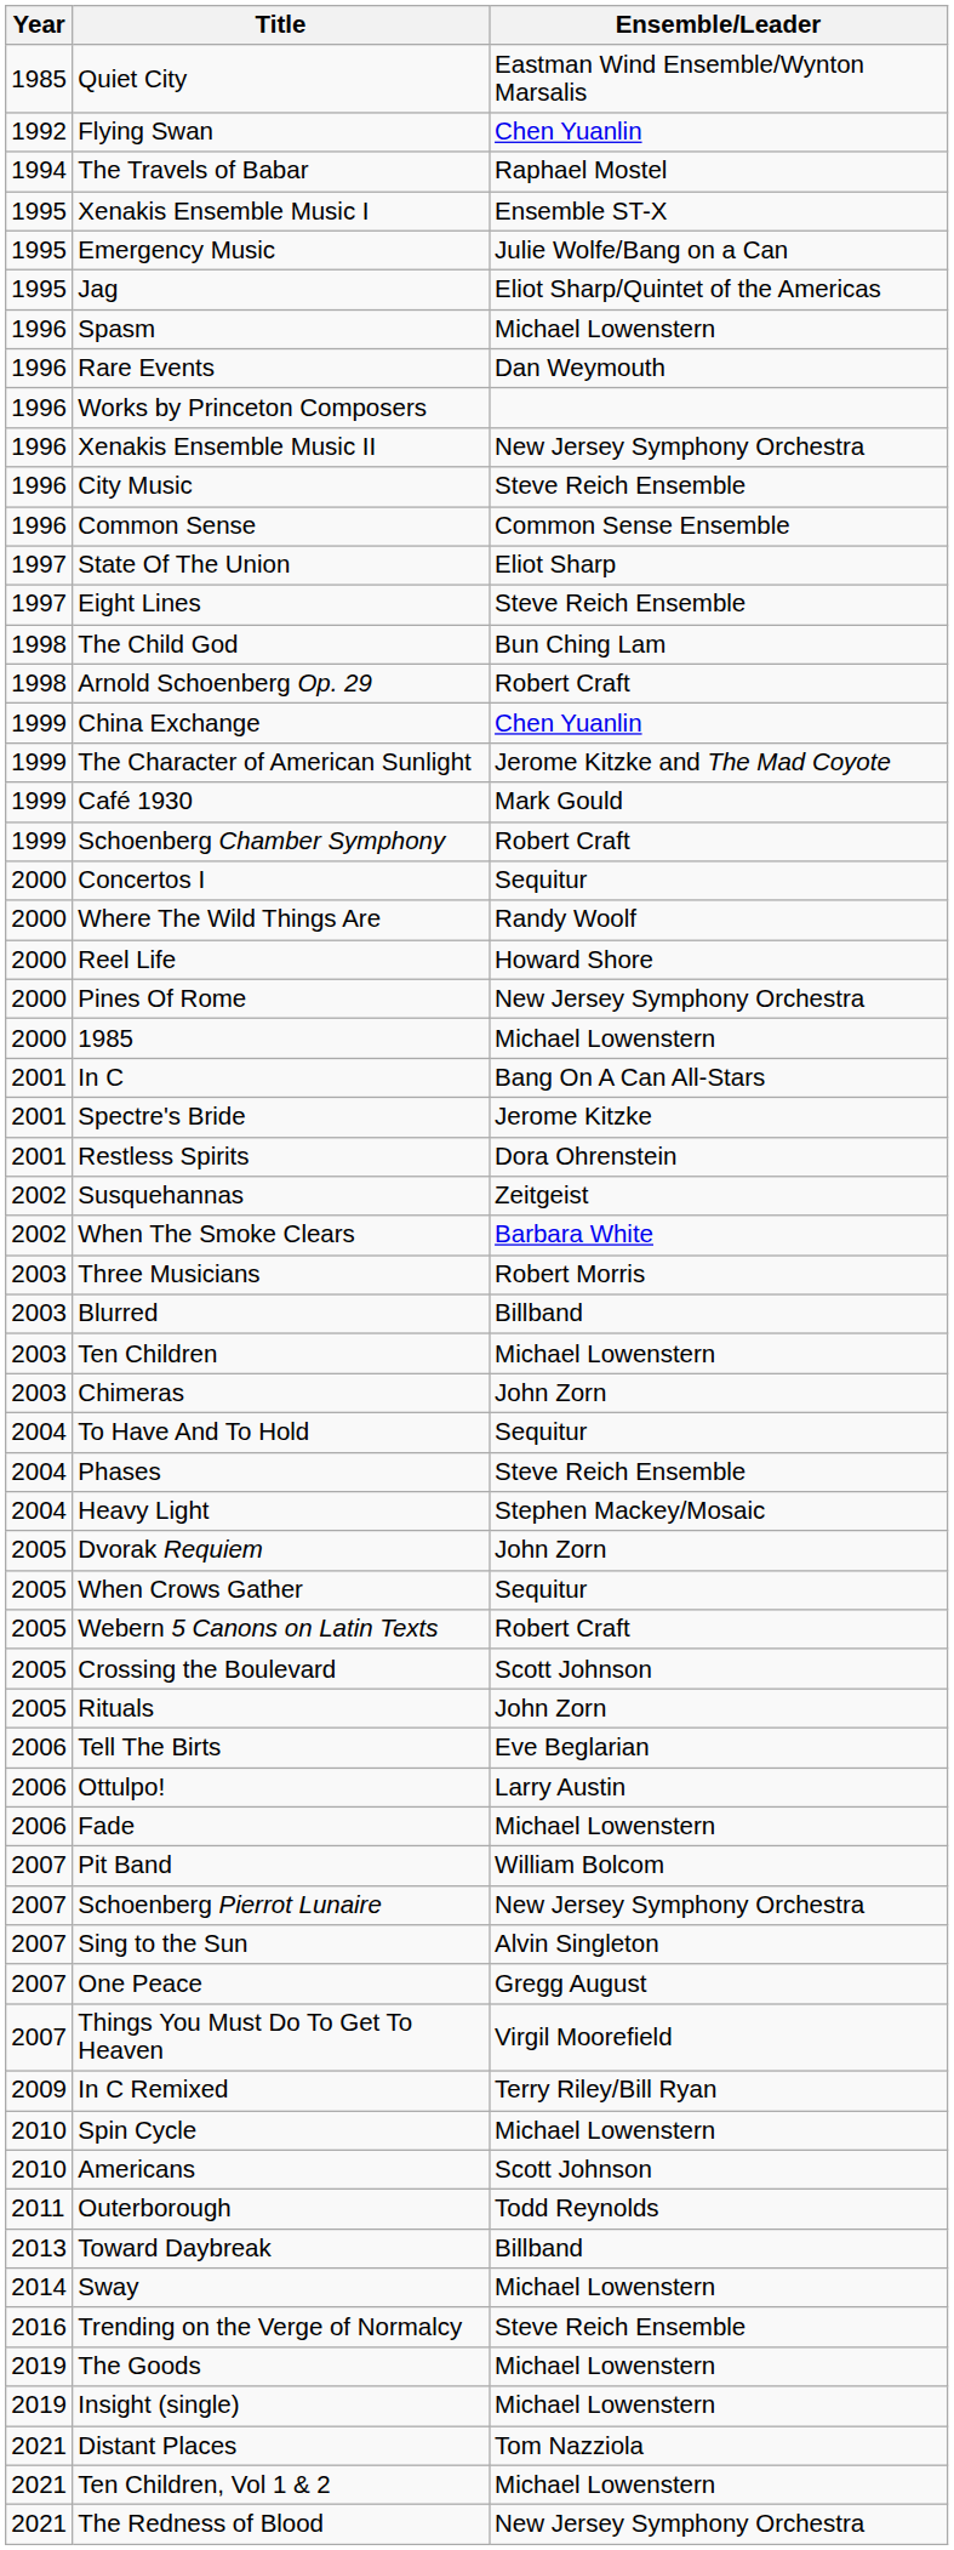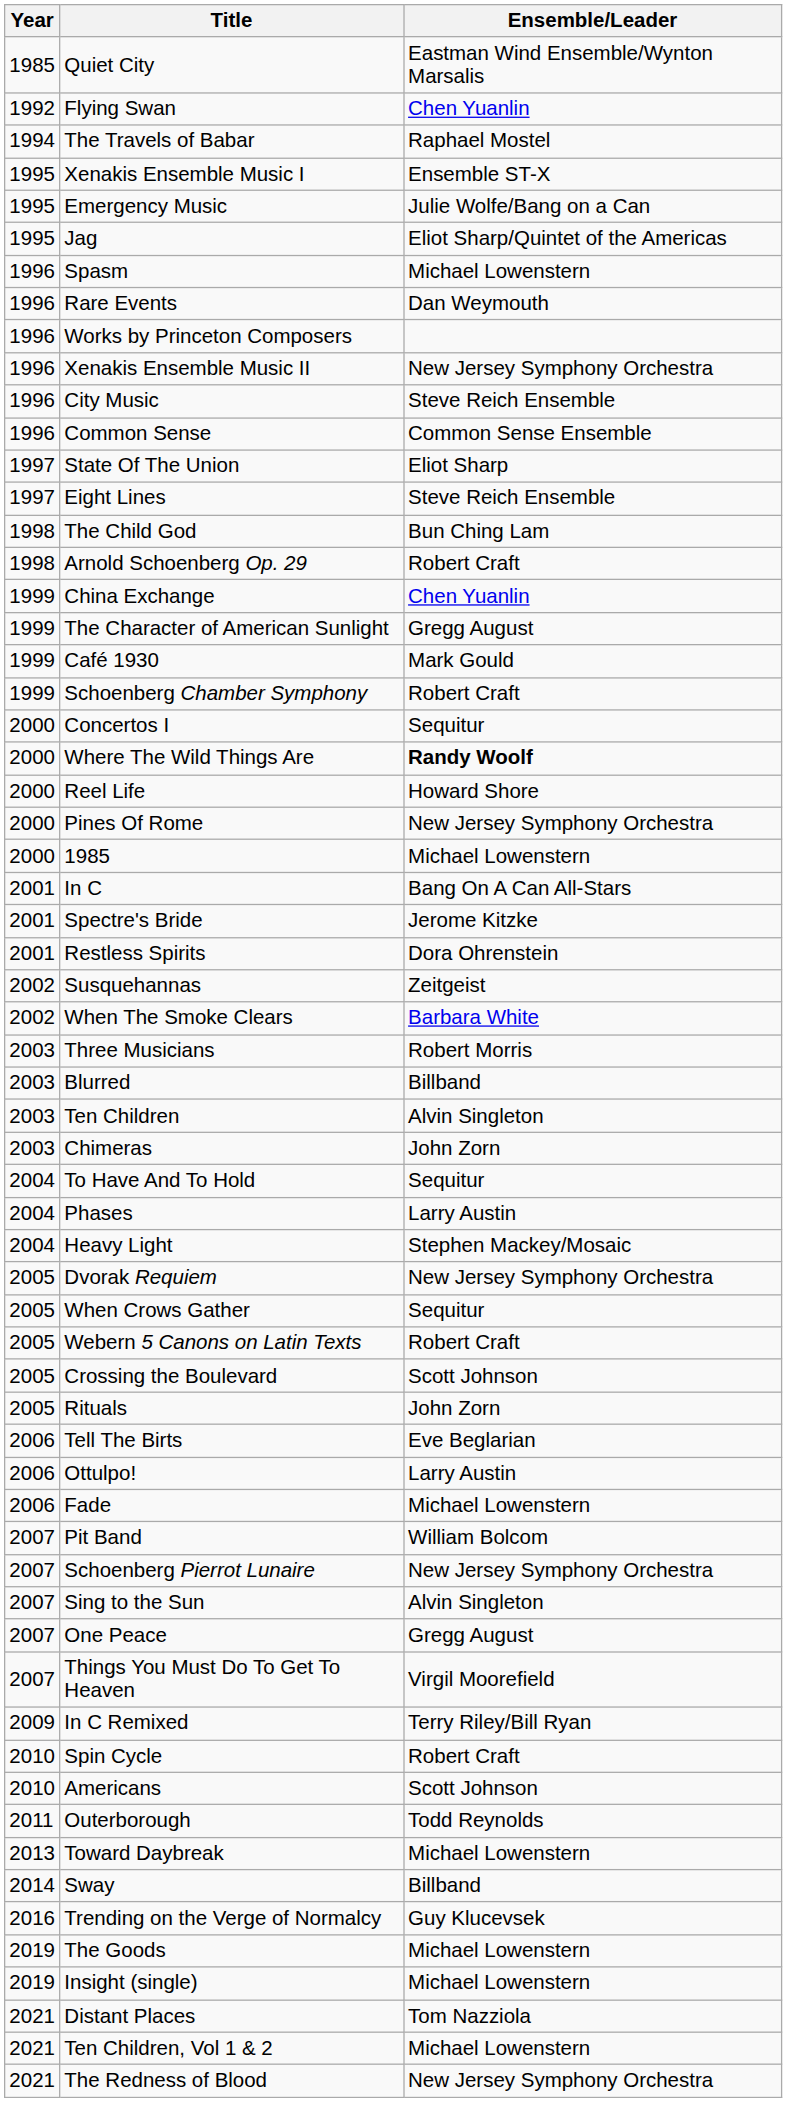The Character of American Sunlight | Ensemble/Leader: Jerome Kitzke and The Mad Coyote -> Gregg August
Where The Wild Things Are | Ensemble/Leader: normal -> bold
Ten Children | Ensemble/Leader: Michael Lowenstern -> Alvin Singleton
Phases | Ensemble/Leader: Steve Reich Ensemble -> Larry Austin
Dvorak Requiem | Ensemble/Leader: John Zorn -> New Jersey Symphony Orchestra
Spin Cycle | Ensemble/Leader: Michael Lowenstern -> Robert Craft
Toward Daybreak | Ensemble/Leader: Billband -> Michael Lowenstern
Sway | Ensemble/Leader: Michael Lowenstern -> Billband
Trending on the Verge of Normalcy | Ensemble/Leader: Steve Reich Ensemble -> Guy Klucevsek
